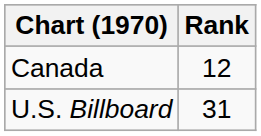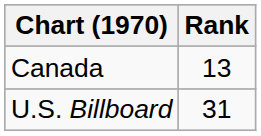Canada | Rank: 12 -> 13
